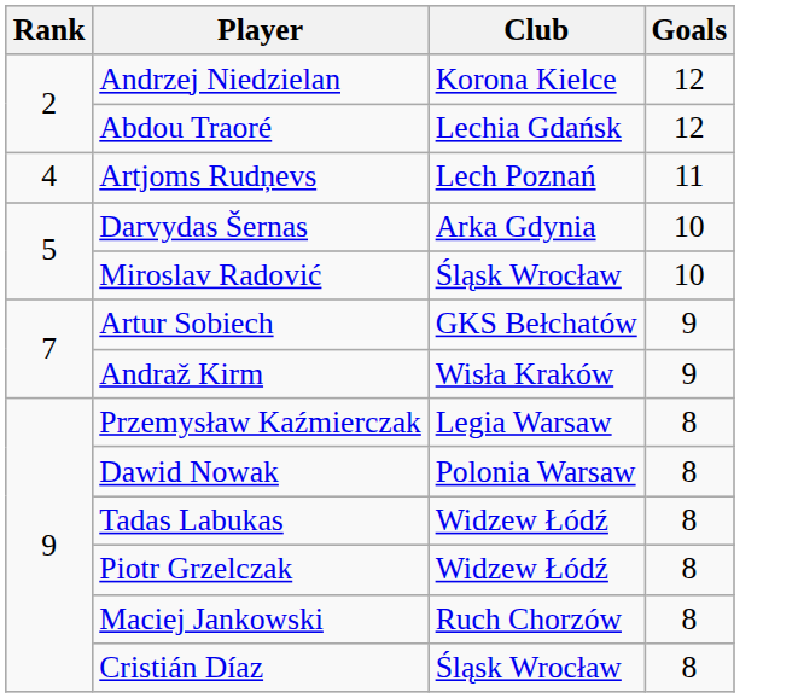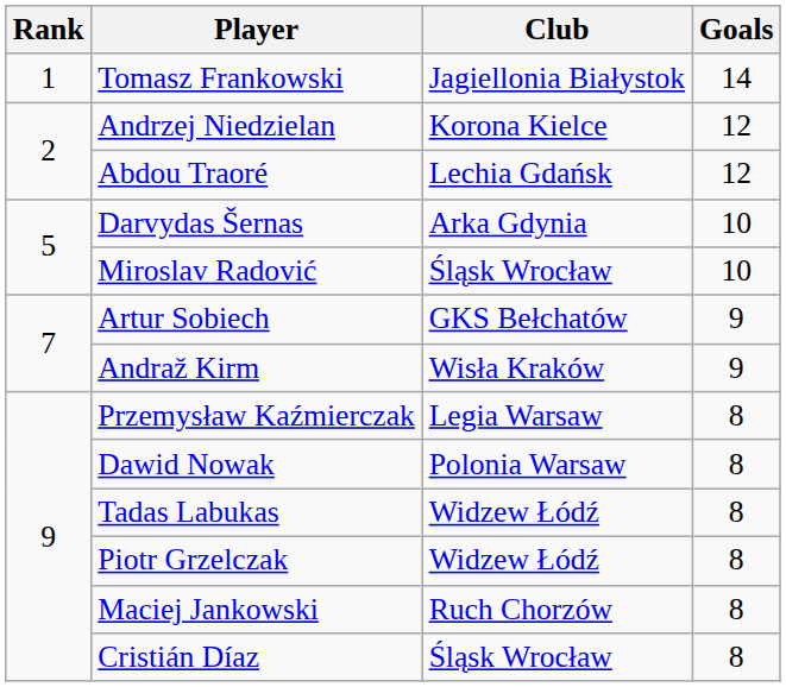+ row: 1 | Tomasz Frankowski | Jagiellonia Białystok | 14
- row: 4 | Artjoms Rudņevs | Lech Poznań | 11
